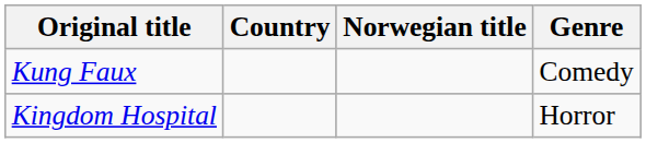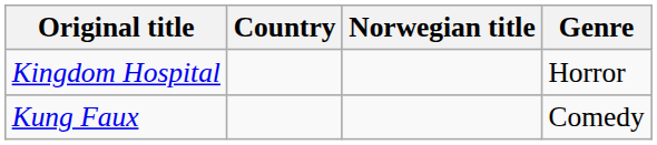rows swapped: Kingdom Hospital <-> Kung Faux
